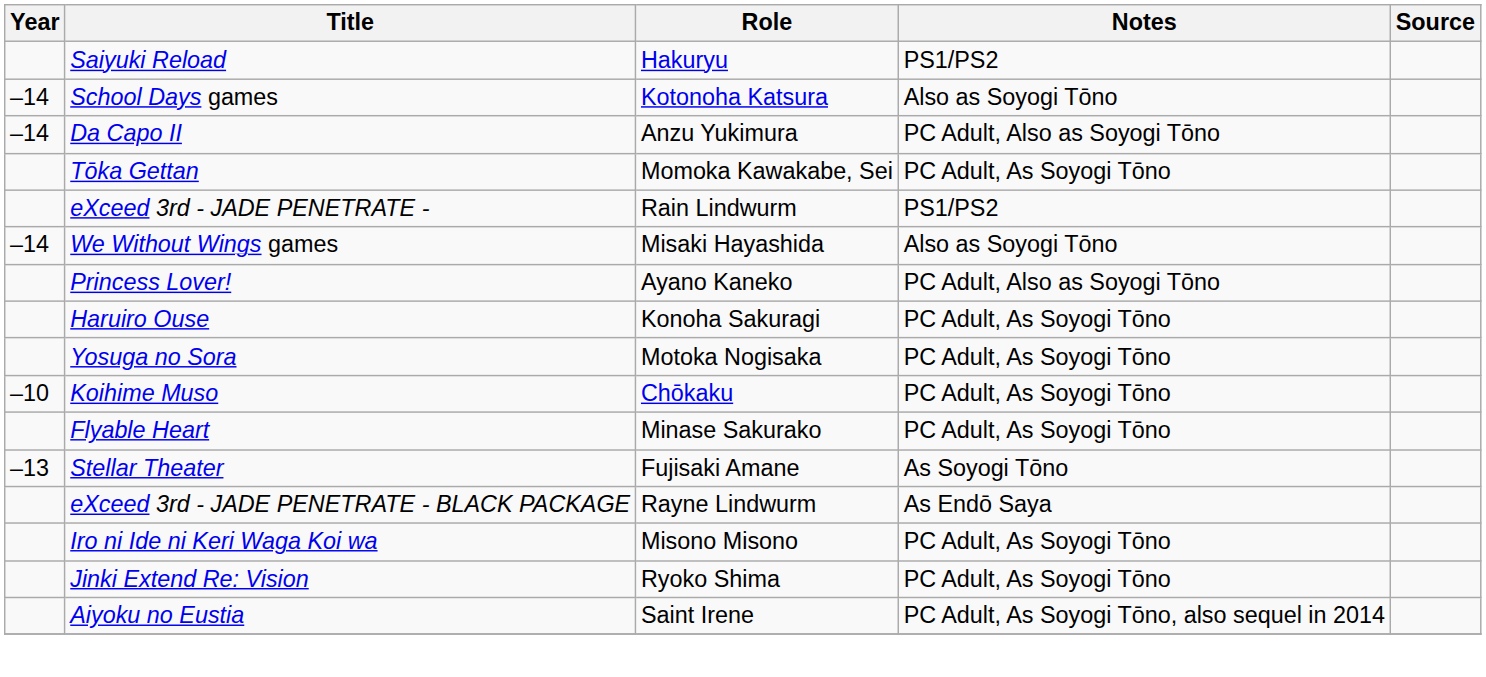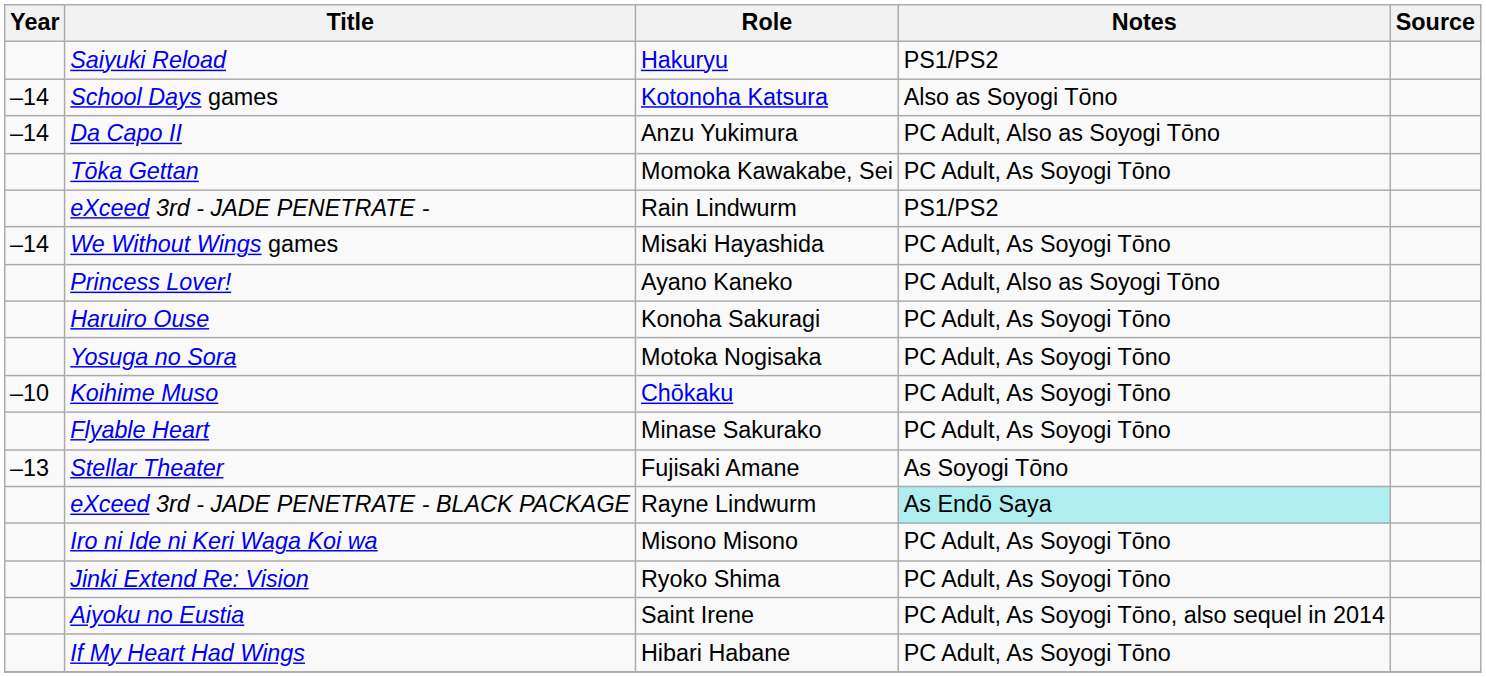We Without Wings games | Notes: Also as Soyogi Tōno -> PC Adult, As Soyogi Tōno
eXceed 3rd - JADE PENETRATE - BLACK PACKAGE | Notes: no background -> paleturquoise background
+ row: If My Heart Had Wings | Hibari Habane | PC Adult, As Soyogi Tōno
